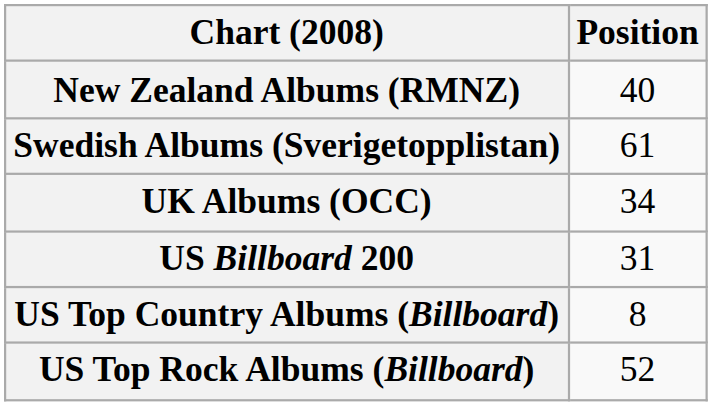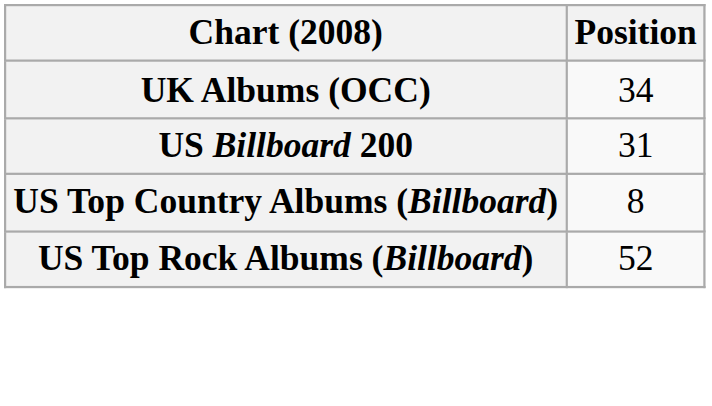- row: New Zealand Albums (RMNZ) | 40
- row: Swedish Albums (Sverigetopplistan) | 61
